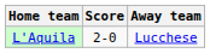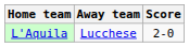columns swapped: Score <-> Away team
